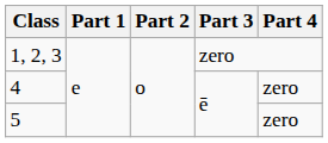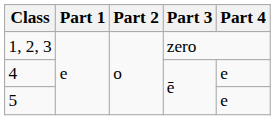4 | Part 4: zero -> e
5 | Part 4: zero -> e
